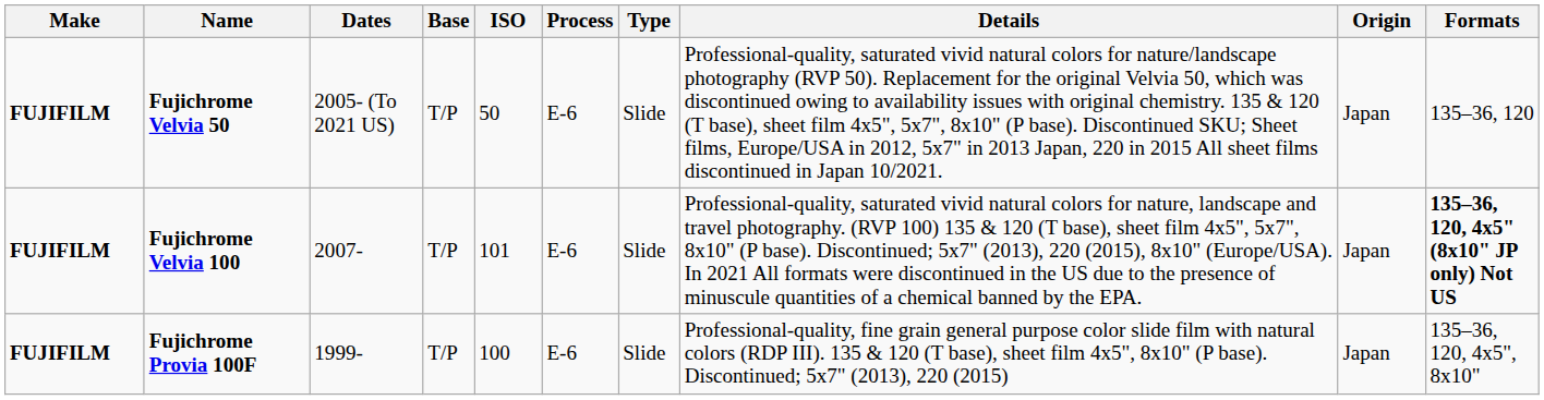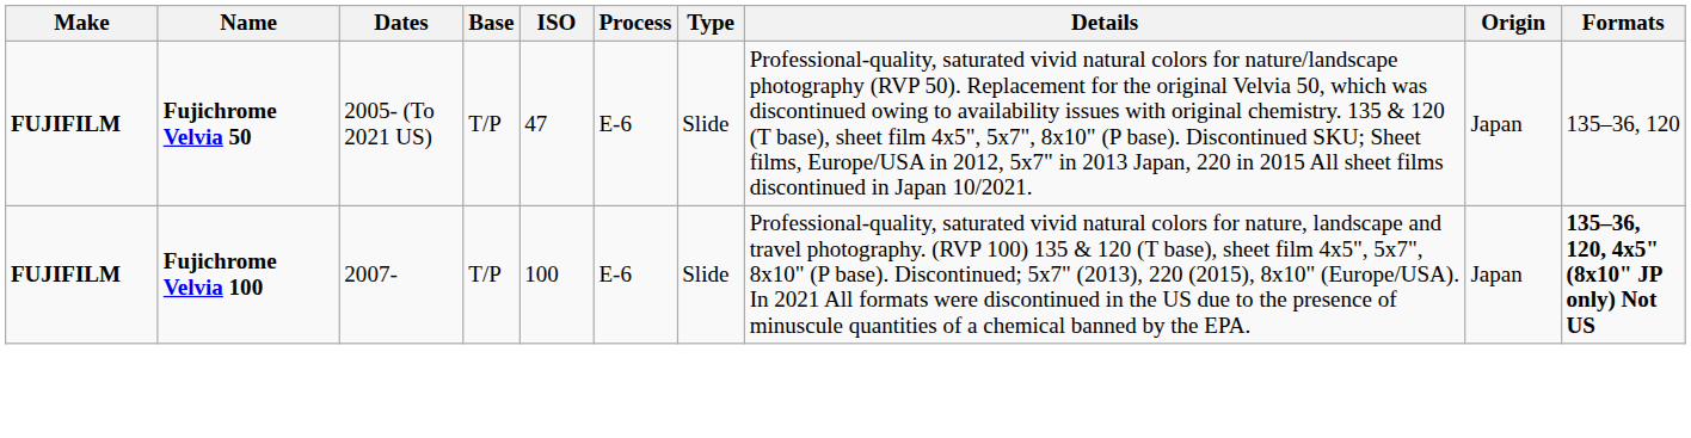Fujichrome Velvia 50 | ISO: 50 -> 47
Fujichrome Velvia 100 | ISO: 101 -> 100
- row: FUJIFILM | Fujichrome Provia 100F | 1999- | T/P | 100 | E-6 | Slide | Professional-quality, fine grain general purpose color slide film with natural colors (RDP III). 135 & 120 (T base), sheet film 4x5", 8x10" (P base). Discontinued; 5x7" (2013), 220 (2015) | Japan | 135–36, 120, 4x5", 8x10"
